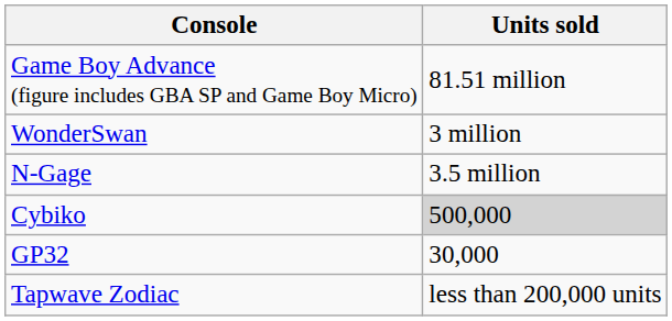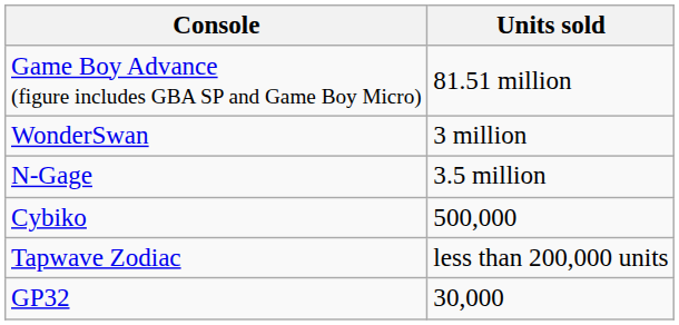Cybiko | Units sold: lightgrey background -> no background
rows swapped: Tapwave Zodiac <-> GP32
